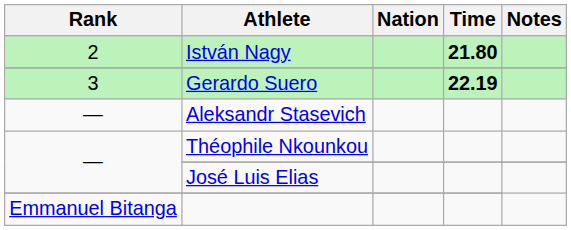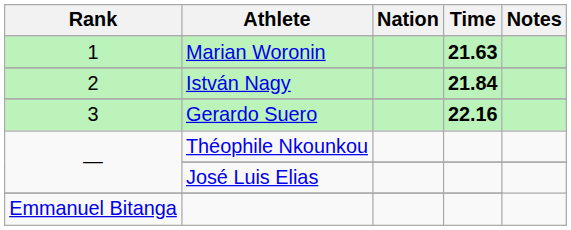+ row: 1 | Marian Woronin | 21.63
István Nagy | Time: 21.80 -> 21.84
Gerardo Suero | Time: 22.19 -> 22.16
- row: — | Aleksandr Stasevich
